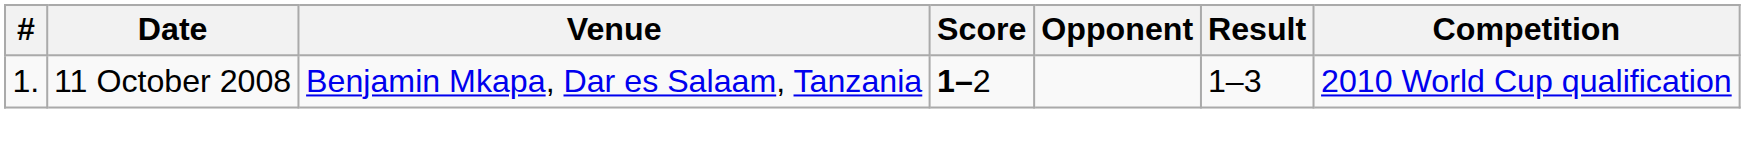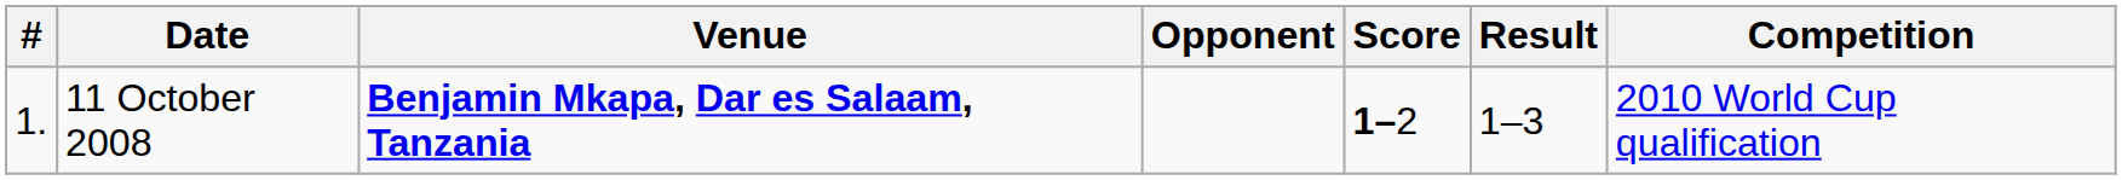columns swapped: Opponent <-> Score
11 October 2008 | Venue: normal -> bold
